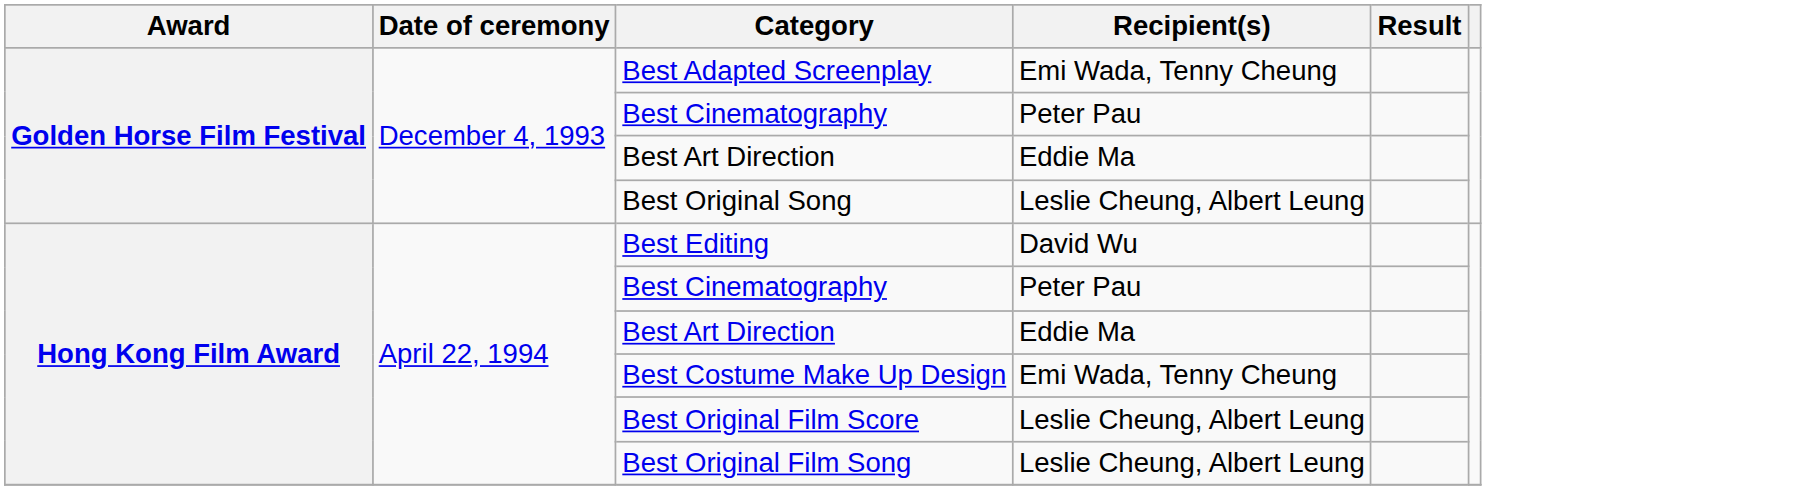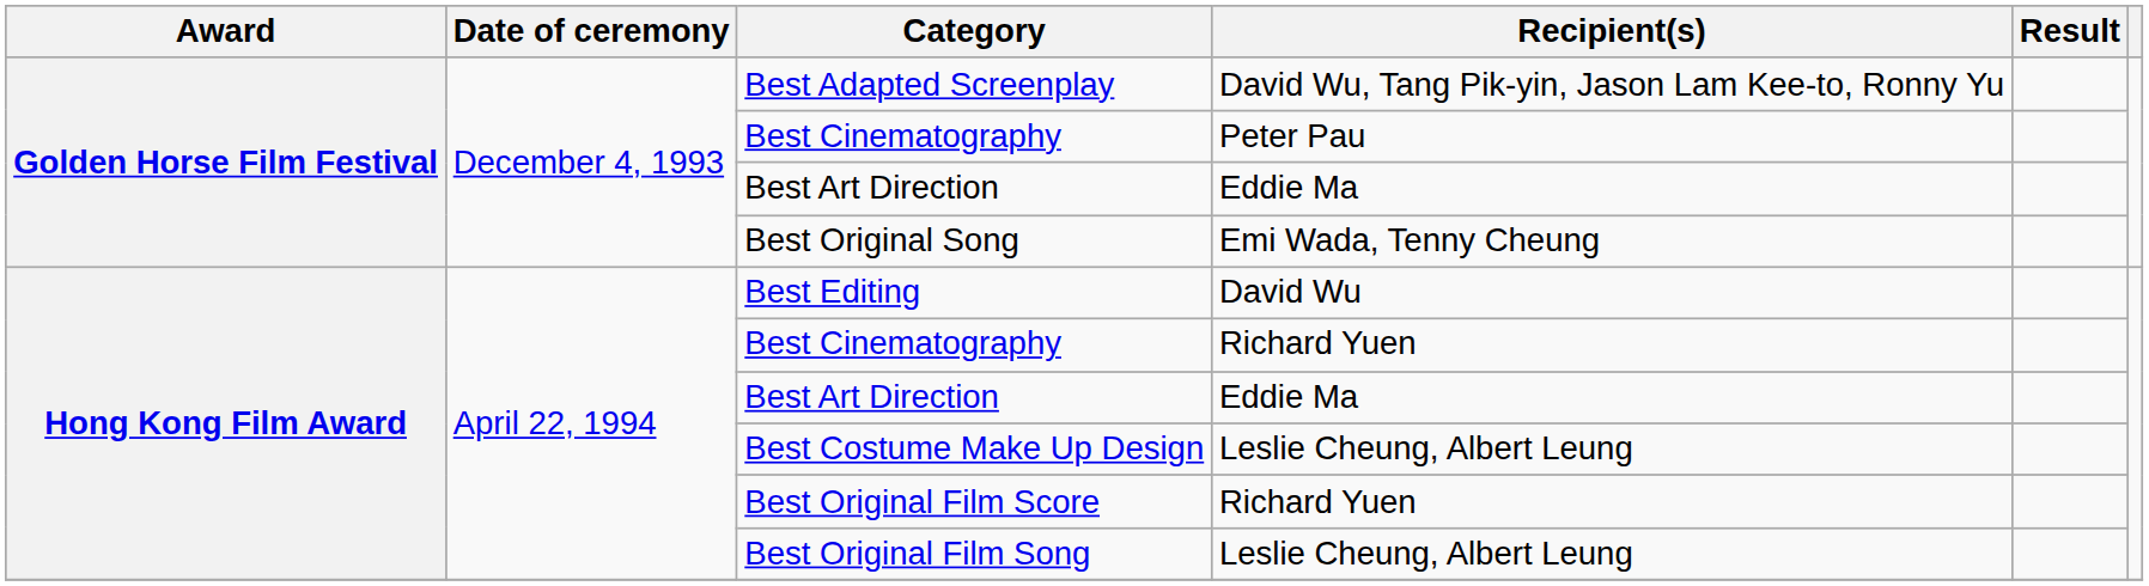Best Adapted Screenplay | Recipient(s): Emi Wada, Tenny Cheung -> David Wu, Tang Pik-yin, Jason Lam Kee-to, Ronny Yu
Best Original Song | Recipient(s): Leslie Cheung, Albert Leung -> Emi Wada, Tenny Cheung
Hong Kong Film Award / Best Cinematography | Recipient(s): Peter Pau -> Richard Yuen
Best Costume Make Up Design | Recipient(s): Emi Wada, Tenny Cheung -> Leslie Cheung, Albert Leung
Best Original Film Score | Recipient(s): Leslie Cheung, Albert Leung -> Richard Yuen
